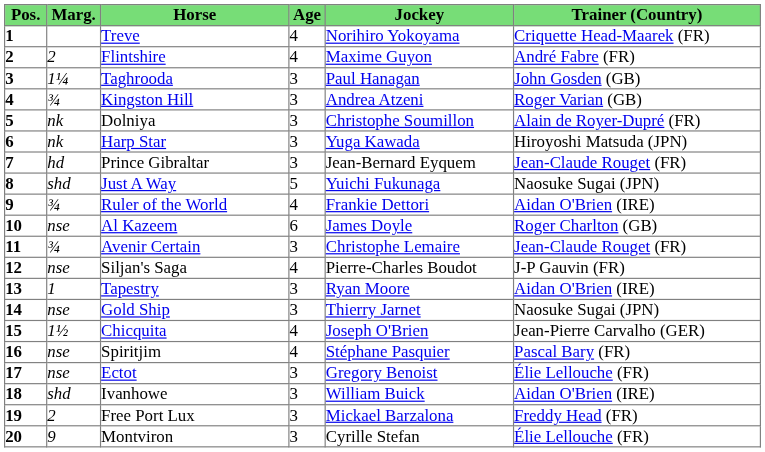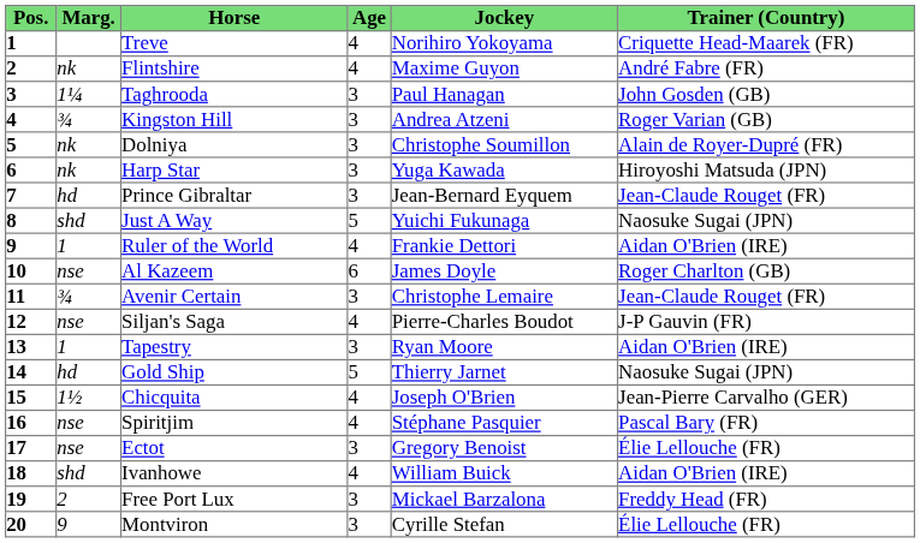Flintshire | Marg.: 2 -> nk
Ruler of the World | Marg.: ¾ -> 1
Gold Ship | Marg.: nse -> hd
Gold Ship | Age: 3 -> 5
Ivanhowe | Age: 3 -> 4
